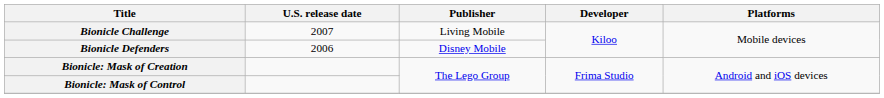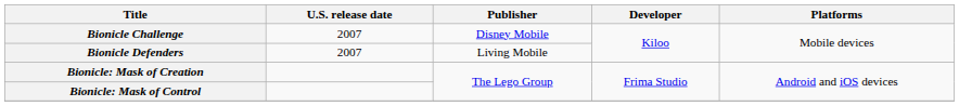Bionicle Challenge | Publisher: Living Mobile -> Disney Mobile
Bionicle Defenders | U.S. release date: 2006 -> 2007
Bionicle Defenders | Publisher: Disney Mobile -> Living Mobile
